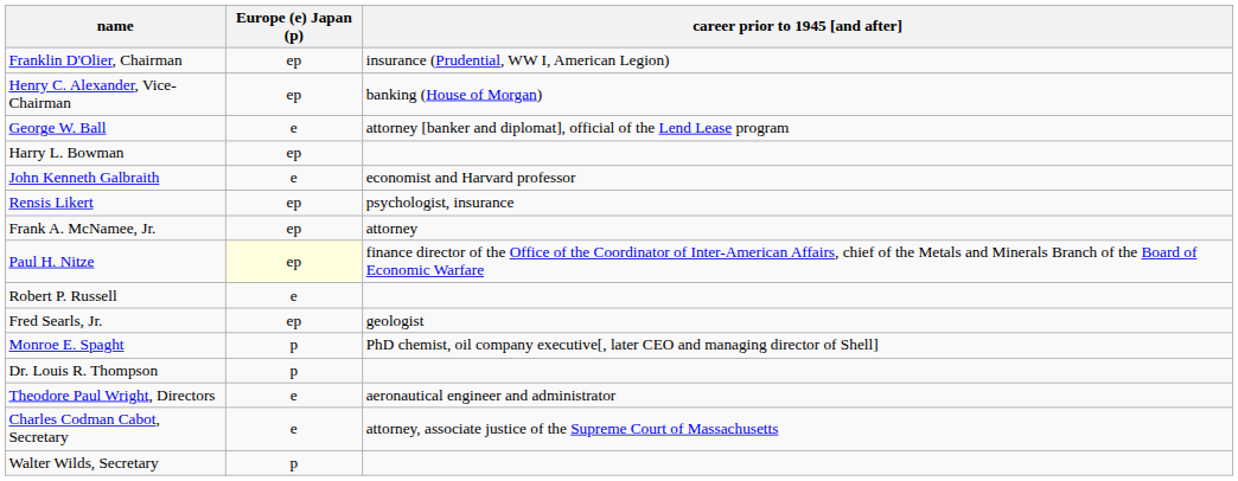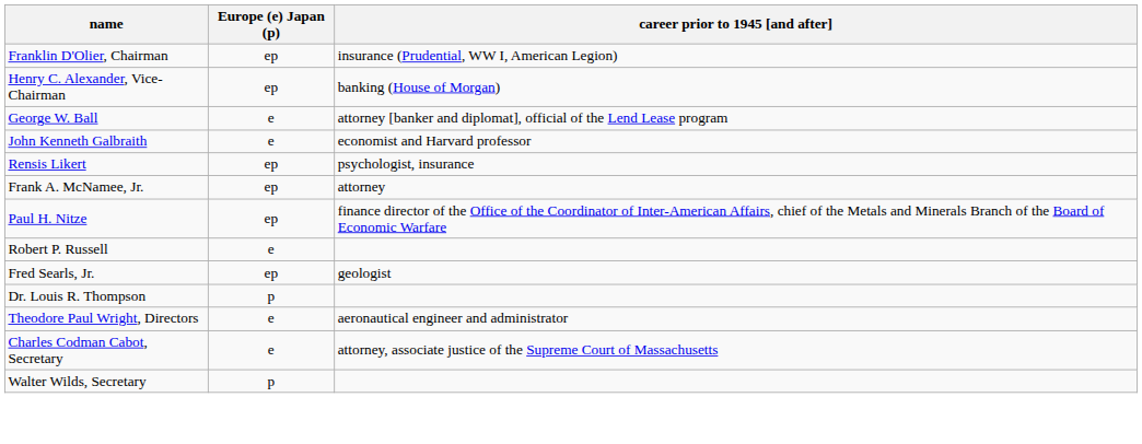- row: Harry L. Bowman | ep
Paul H. Nitze | Europe (e) Japan (p): lightyellow background -> no background
- row: Monroe E. Spaght | p | PhD chemist, oil company executive[, later CEO and managing director of Shell]
